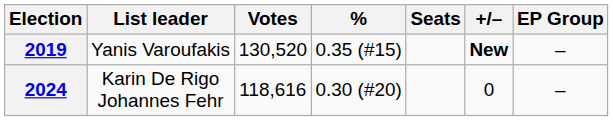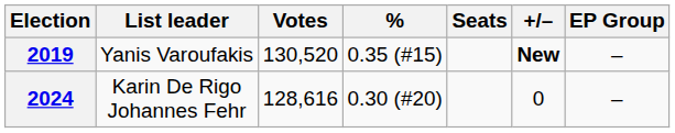2024 | Votes: 118,616 -> 128,616
